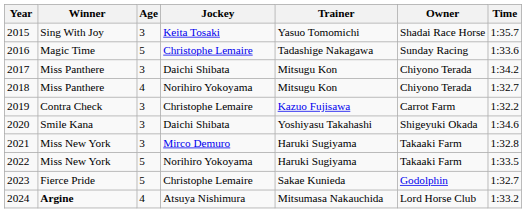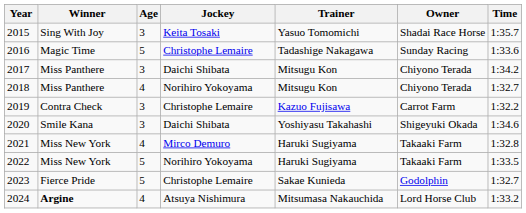2021 | Age: 3 -> 4
